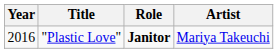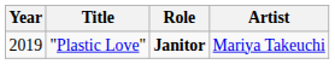"Plastic Love" | Year: 2016 -> 2019
